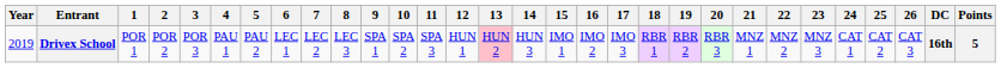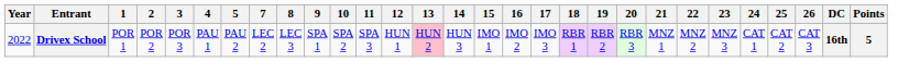- column: 6 | LEC 1
Drivex School | Year: 2019 -> 2022
